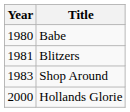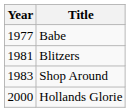Babe | Year: 1980 -> 1977
